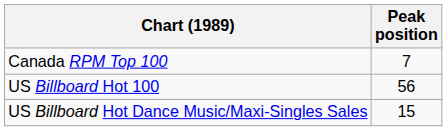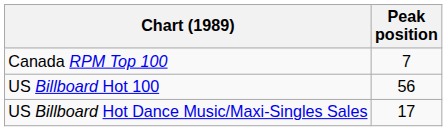US Billboard Hot Dance Music/Maxi-Singles Sales | Peak position: 15 -> 17
